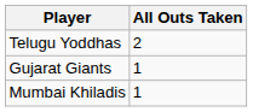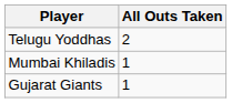rows swapped: Mumbai Khiladis <-> Gujarat Giants
